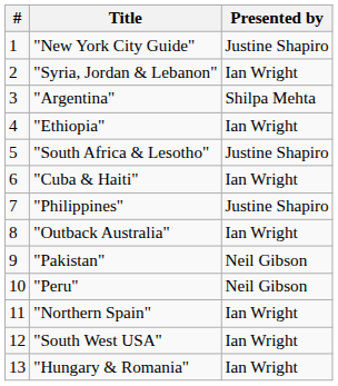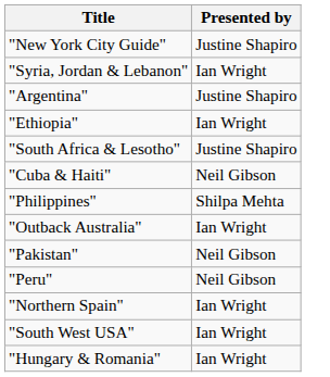- column: # | 1 | 2 | 3 | 4 | 5 | 6 | 7 | 8 | 9 | 10 | 11 | 12 | 13
"Argentina" | Presented by: Shilpa Mehta -> Justine Shapiro
"Cuba & Haiti" | Presented by: Ian Wright -> Neil Gibson
"Philippines" | Presented by: Justine Shapiro -> Shilpa Mehta
